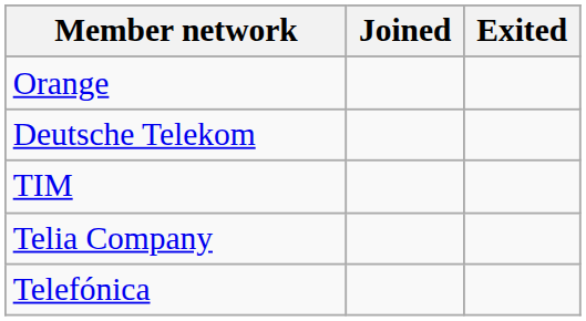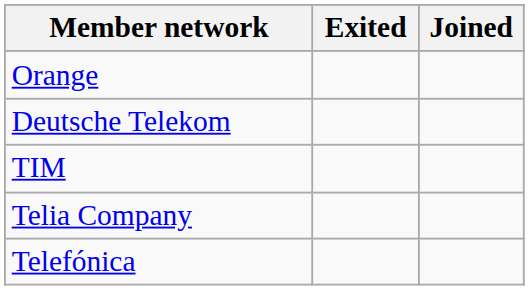columns swapped: Joined <-> Exited
